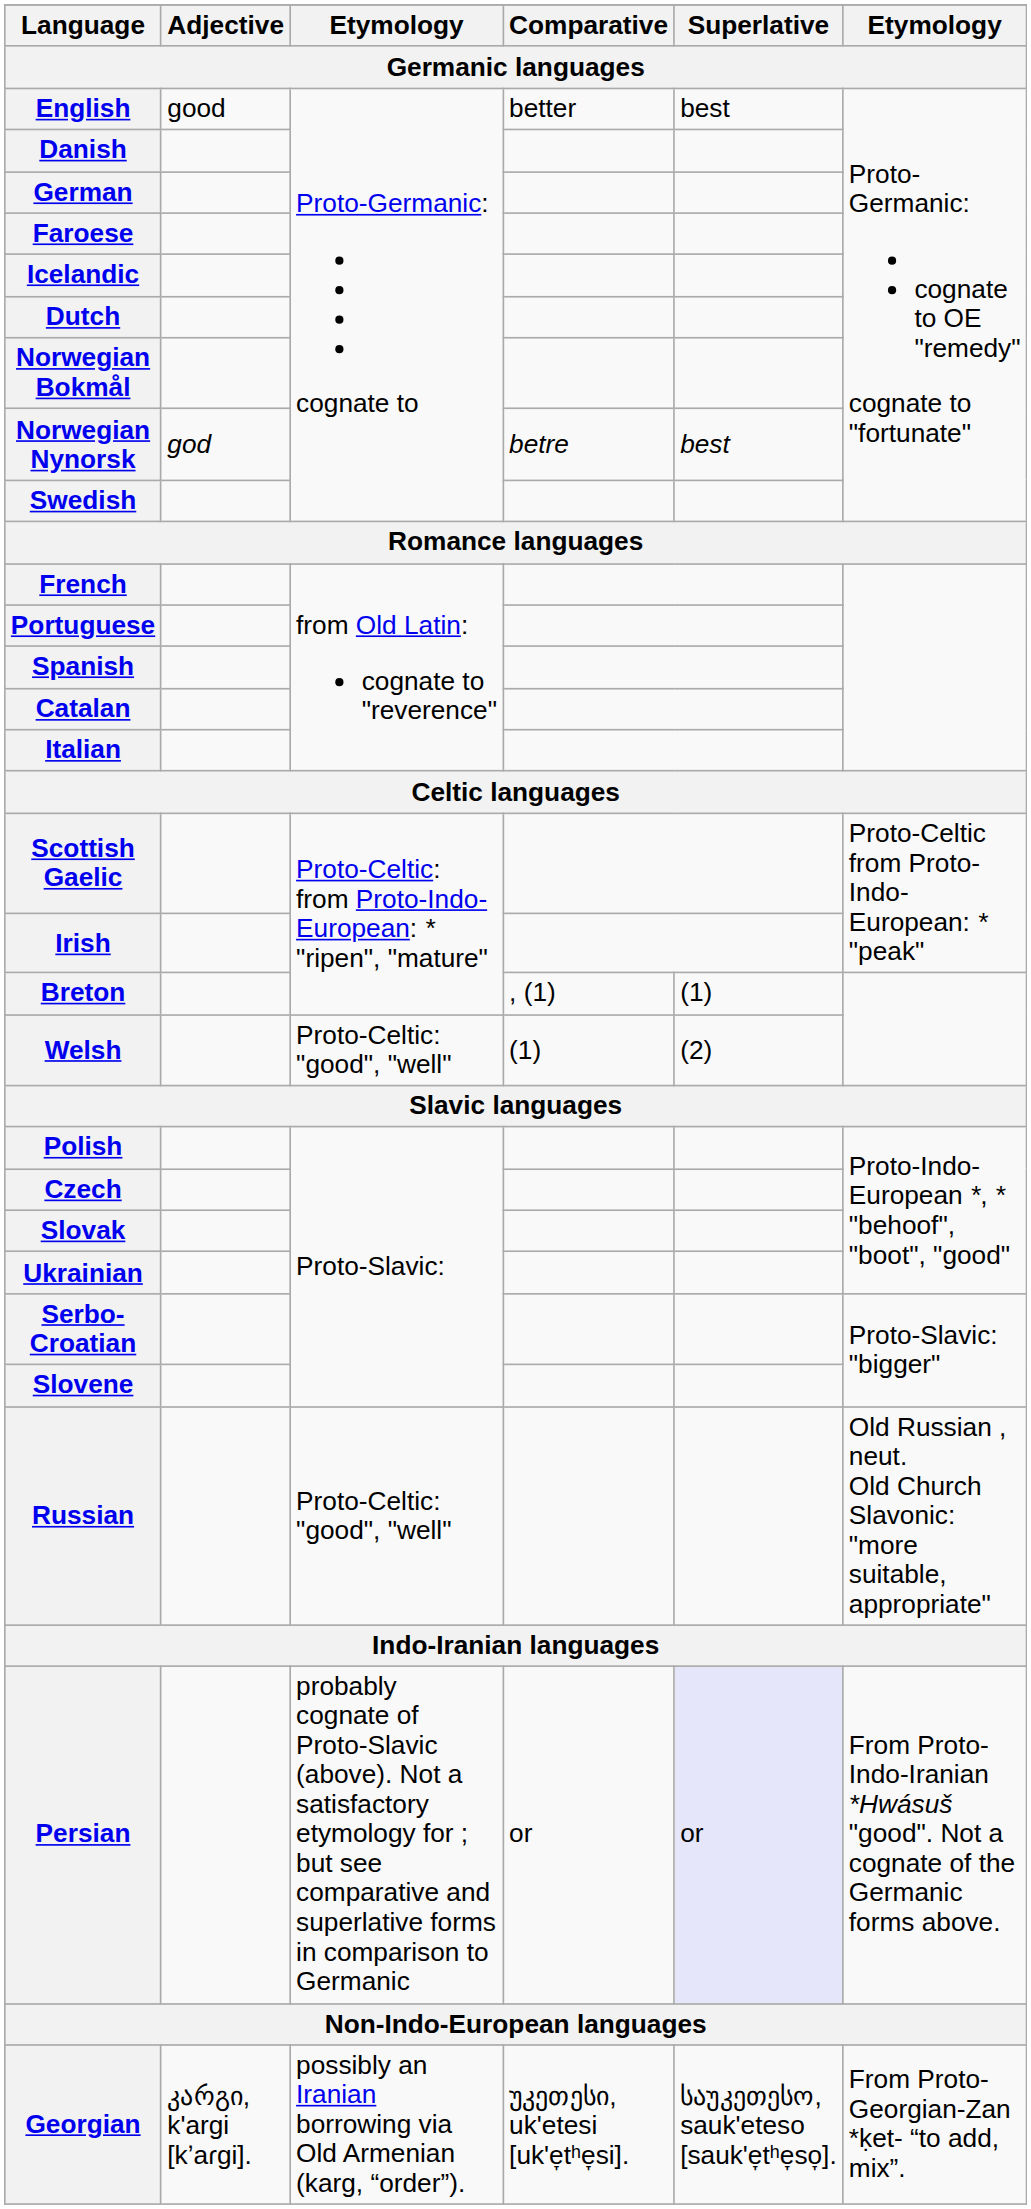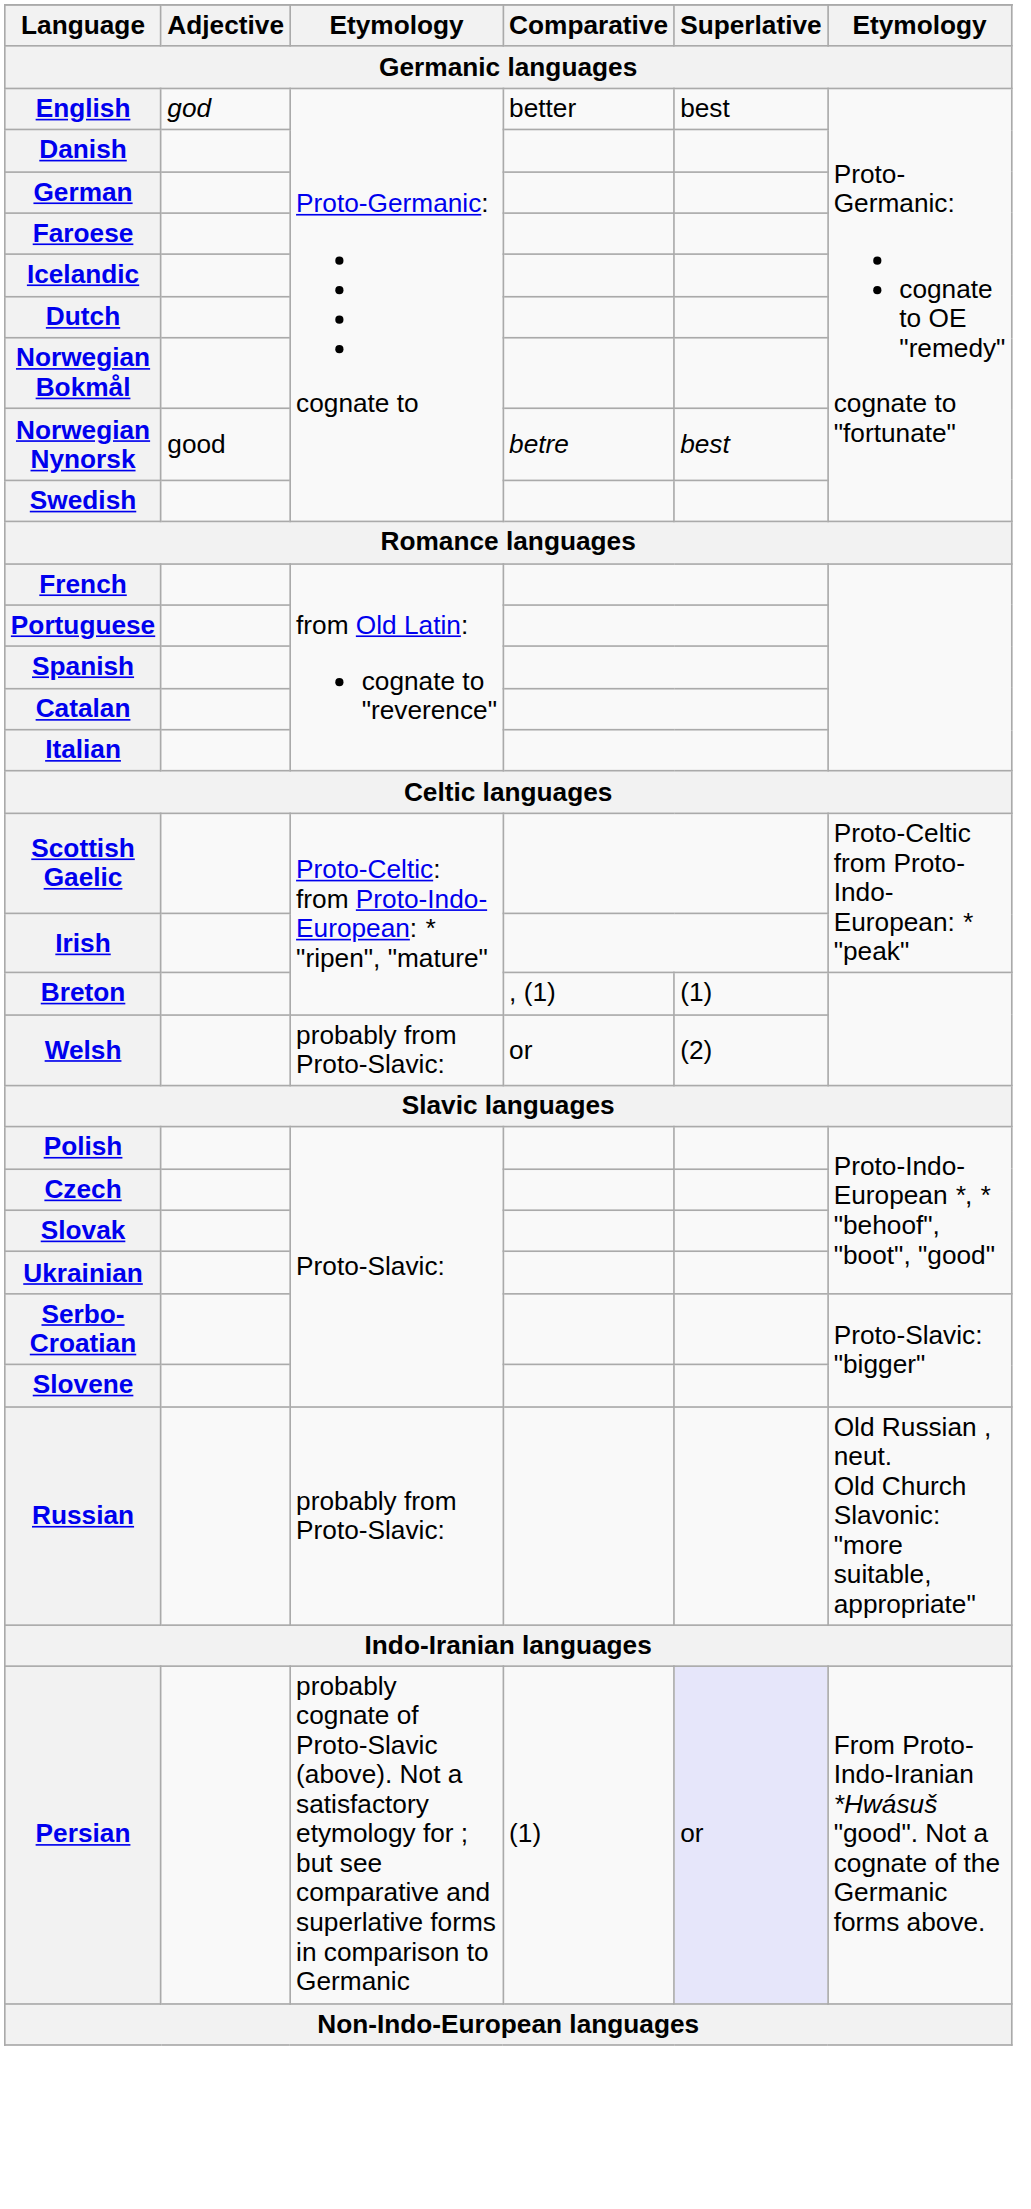English | Adjective: good -> god
Norwegian Nynorsk | Adjective: god -> good
Welsh | column 3: Proto-Celtic: "good", "well" -> probably from Proto-Slavic:
Welsh | Comparative: (1) -> or
Russian | column 3: Proto-Celtic: "good", "well" -> probably from Proto-Slavic:
Persian | Comparative: or -> (1)
- row: Georgian | კარგი, k'argi [kʼaɾgi]. | possibly an Iranian borrowing via Old Armenian (karg, “order”). | უკეთესი, uk'etesi [uk'e̞tʰe̞si]. | საუკეთესო, sauk'eteso [sauk'e̞tʰe̞so̞]. | From Proto-Georgian-Zan *ḳet- “to add, mix”.
